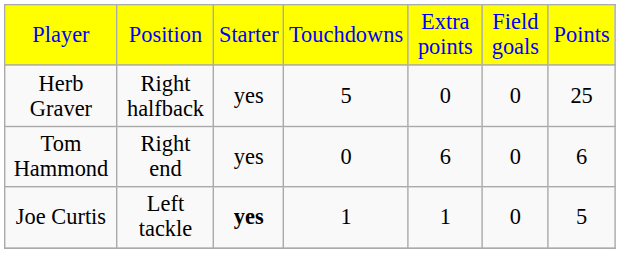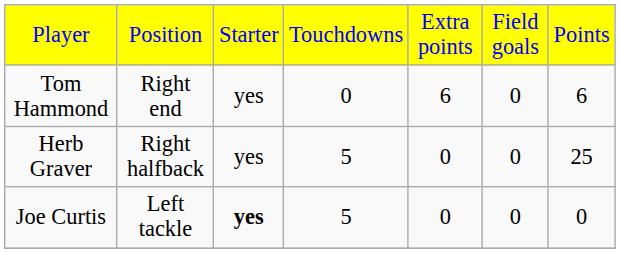rows swapped: Herb Graver <-> Tom Hammond
Joe Curtis | column 4: 1 -> 5
Joe Curtis | column 5: 1 -> 0
Joe Curtis | column 7: 5 -> 0
